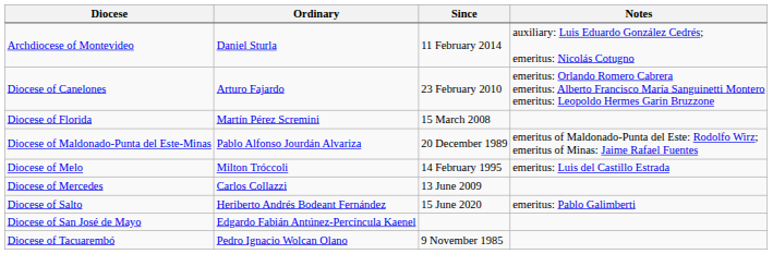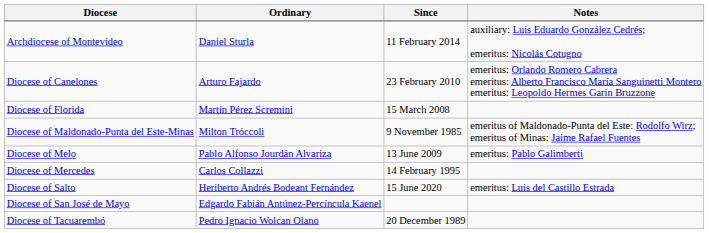Diocese of Maldonado-Punta del Este-Minas | Ordinary: Pablo Alfonso Jourdán Alvariza -> Milton Tróccoli
Diocese of Maldonado-Punta del Este-Minas | Since: 20 December 1989 -> 9 November 1985
Diocese of Melo | Ordinary: Milton Tróccoli -> Pablo Alfonso Jourdán Alvariza
Diocese of Melo | Since: 14 February 1995 -> 13 June 2009
Diocese of Melo | Notes: emeritus: Luis del Castillo Estrada -> emeritus: Pablo Galimberti
Diocese of Mercedes | Since: 13 June 2009 -> 14 February 1995
Diocese of Salto | Notes: emeritus: Pablo Galimberti -> emeritus: Luis del Castillo Estrada
Diocese of Tacuarembó | Since: 9 November 1985 -> 20 December 1989
